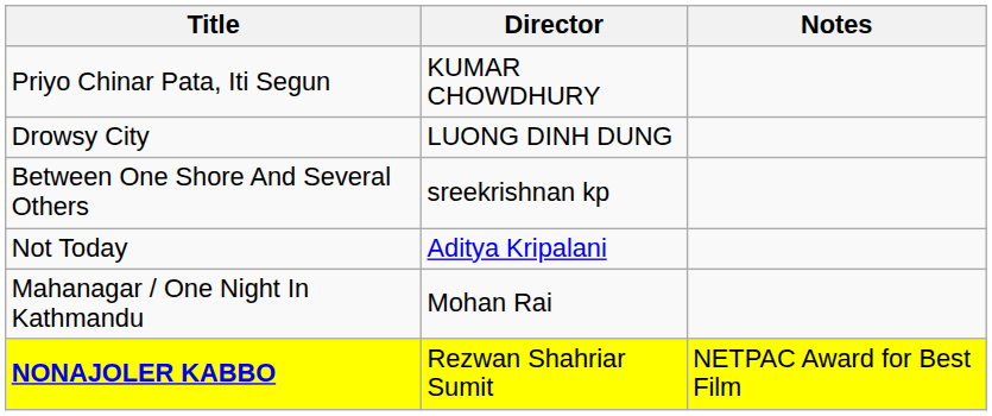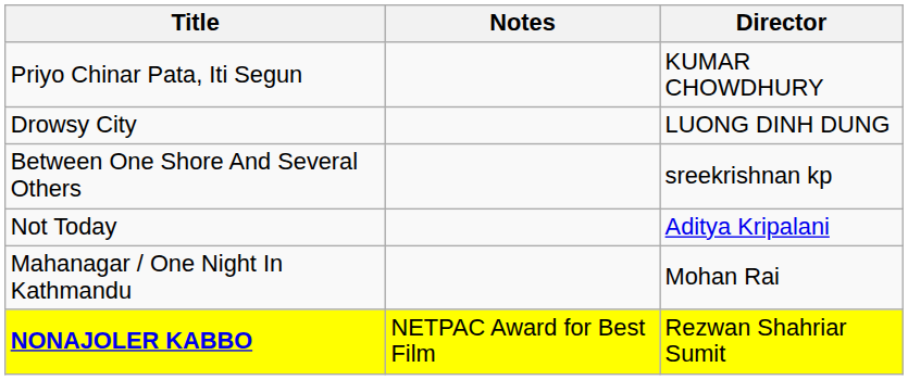columns swapped: Director <-> Notes
